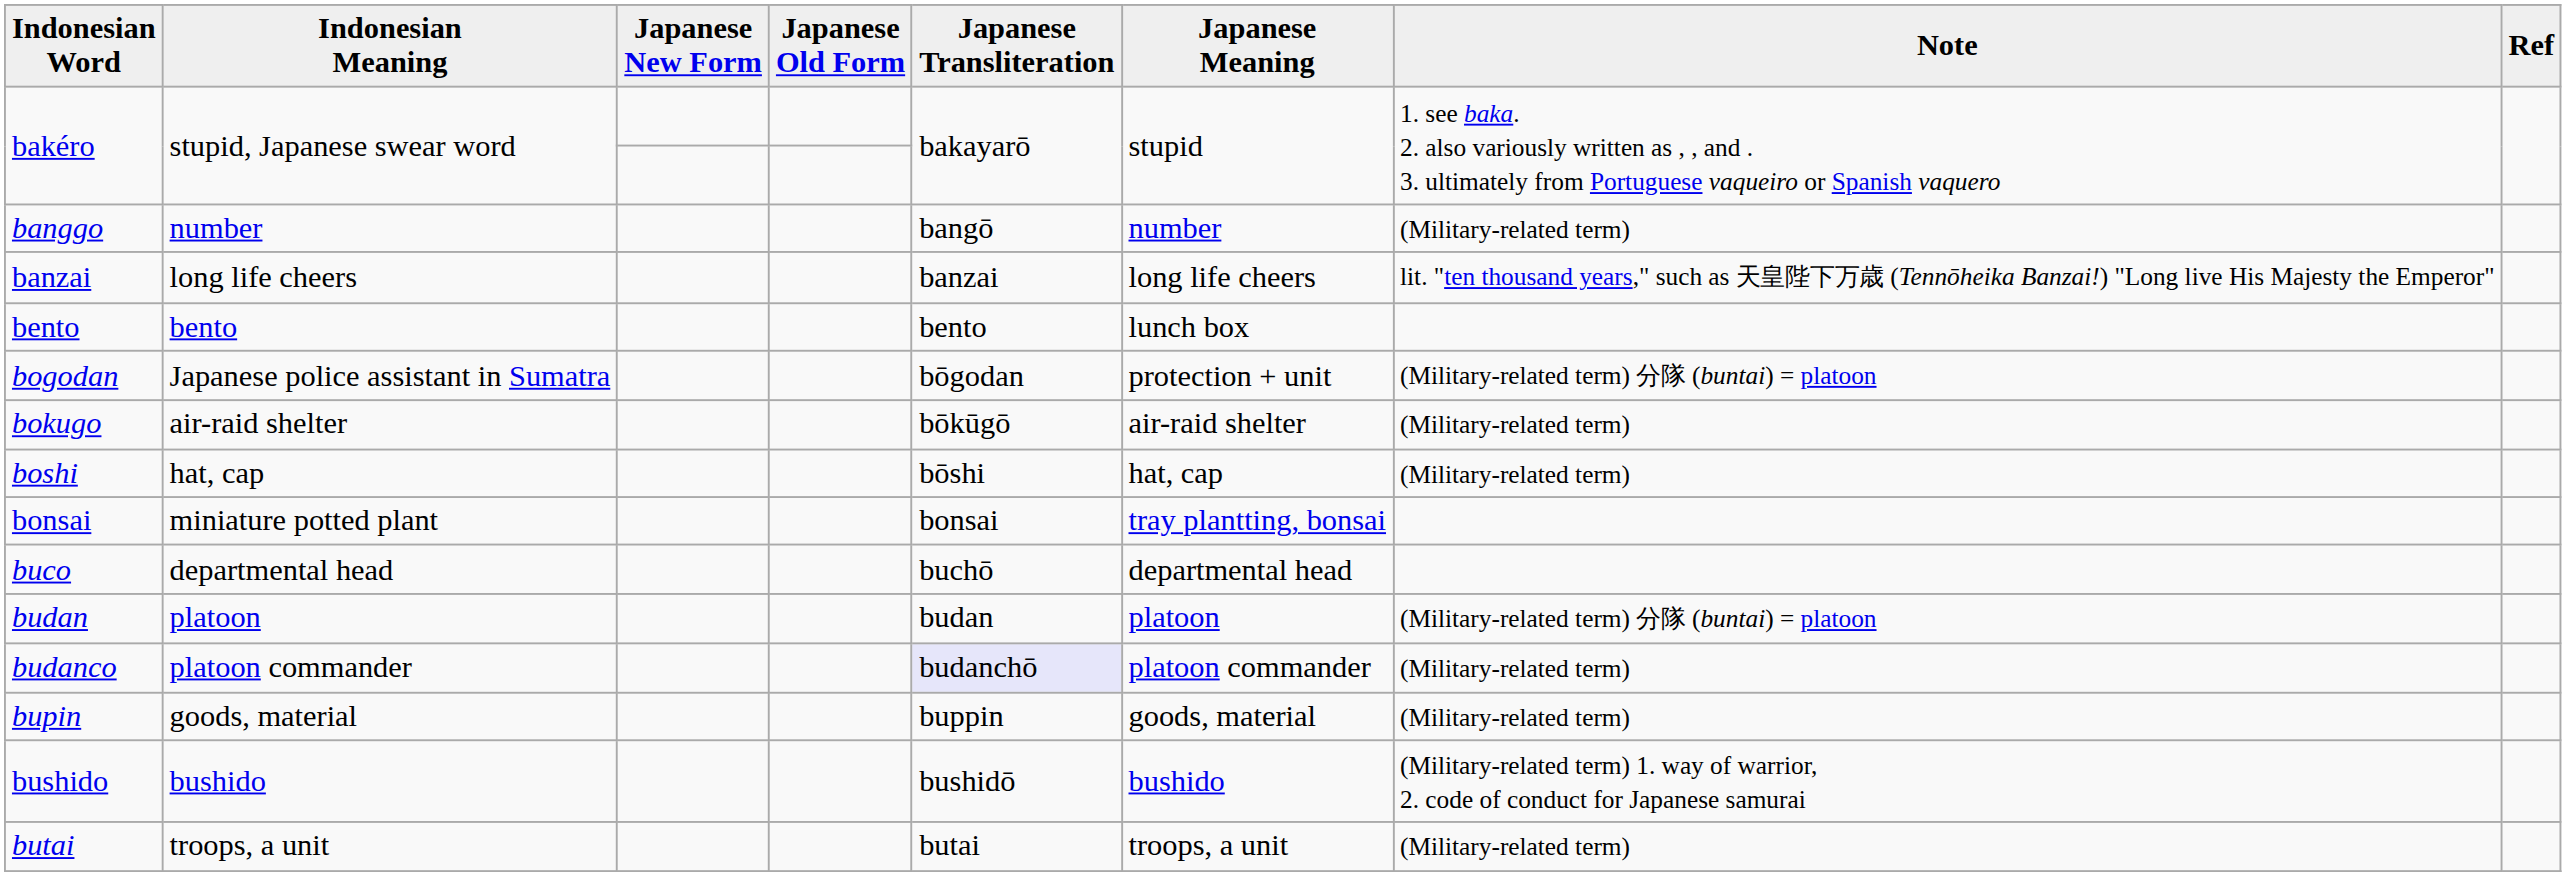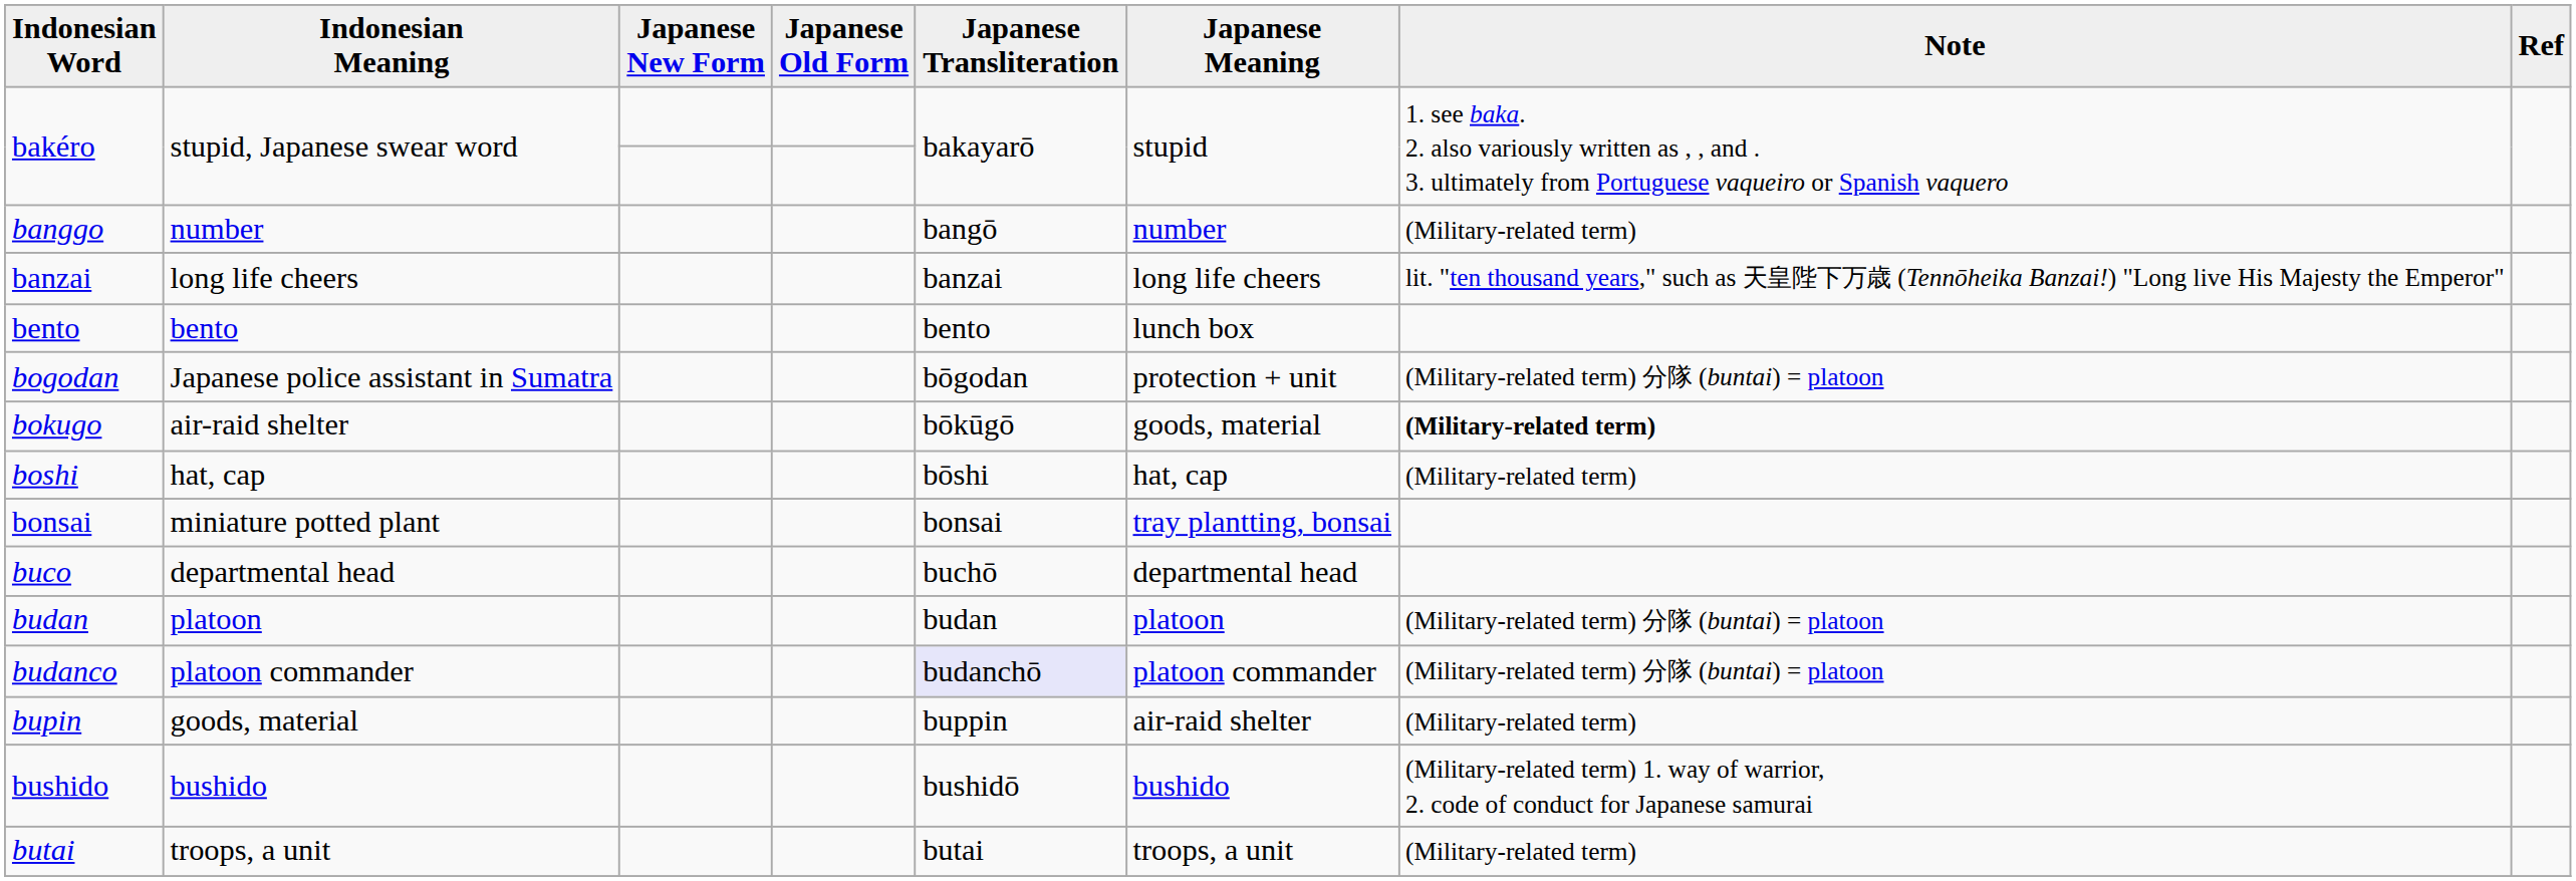bokugo | Japanese Meaning: air-raid shelter -> goods, material
bokugo | Note: normal -> bold
budanco | Note: (Military-related term) -> (Military-related term) 分隊 (buntai) = platoon
bupin | Japanese Meaning: goods, material -> air-raid shelter
